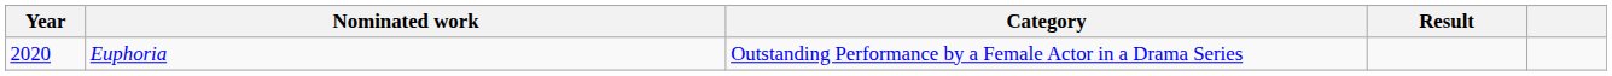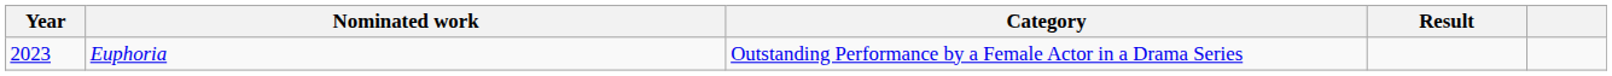Euphoria | Year: 2020 -> 2023
